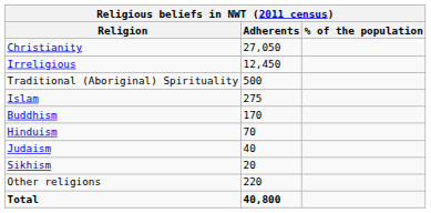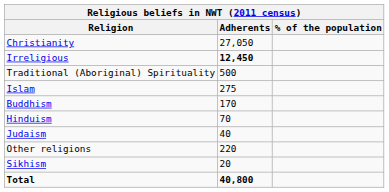Irreligious | Adherents: normal -> bold
rows swapped: Sikhism <-> Other religions
